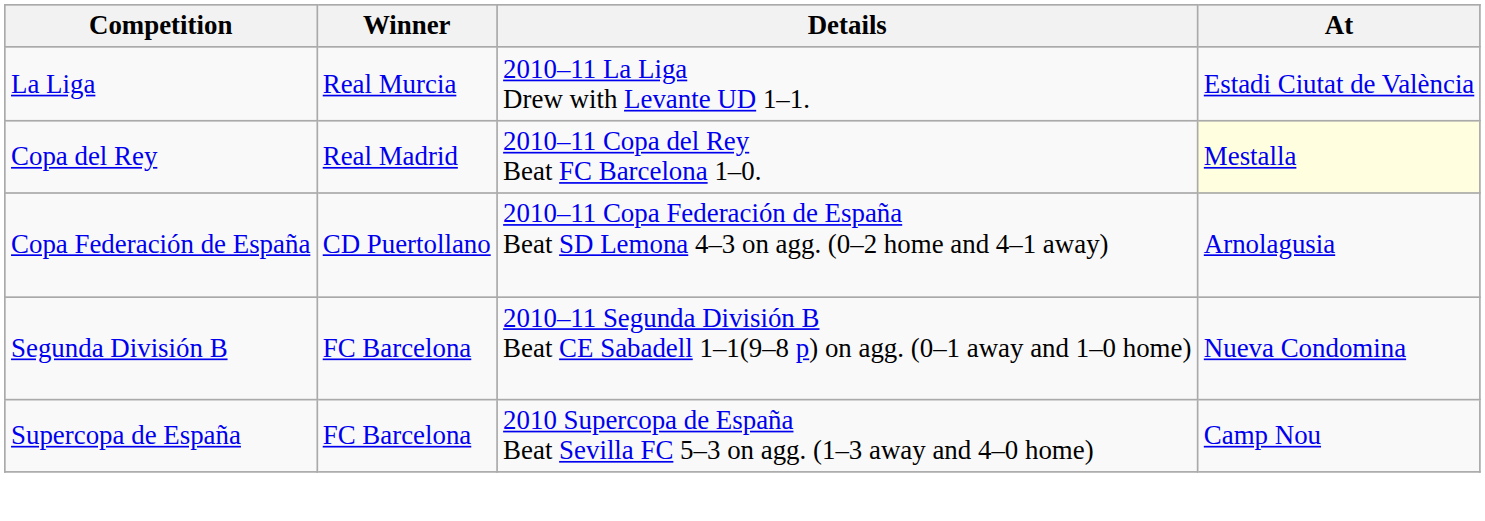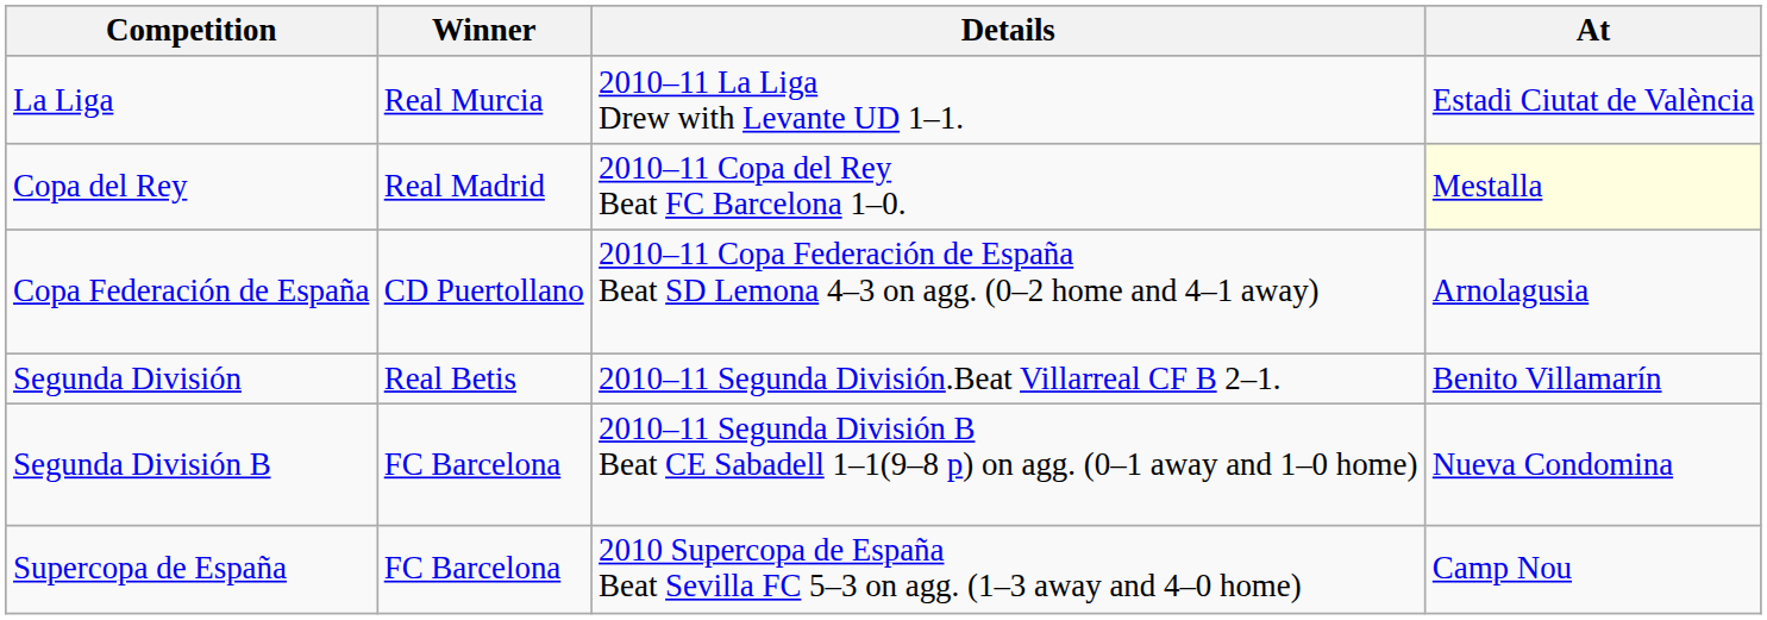+ row: Segunda División | Real Betis | 2010–11 Segunda División.Beat Villarreal CF B 2–1. | Benito Villamarín
